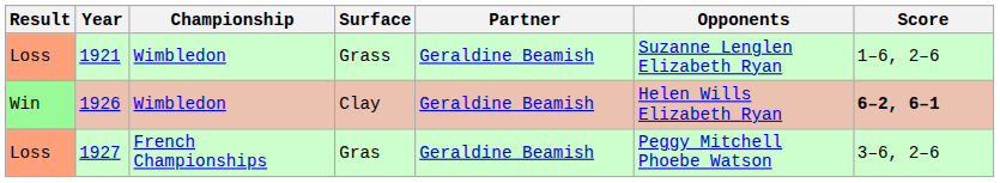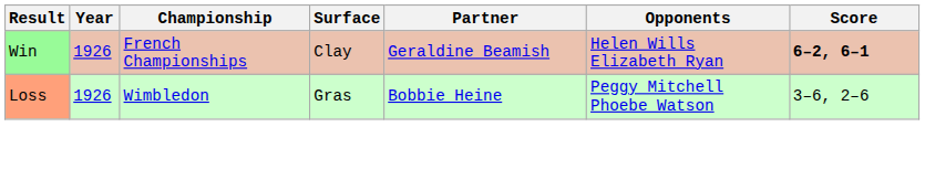- row: Loss | 1921 | Wimbledon | Grass | Geraldine Beamish | Suzanne Lenglen Elizabeth Ryan | 1–6, 2–6
Clay | Championship: Wimbledon -> French Championships
Gras | Year: 1927 -> 1926
Gras | Championship: French Championships -> Wimbledon
Gras | Partner: Geraldine Beamish -> Bobbie Heine
